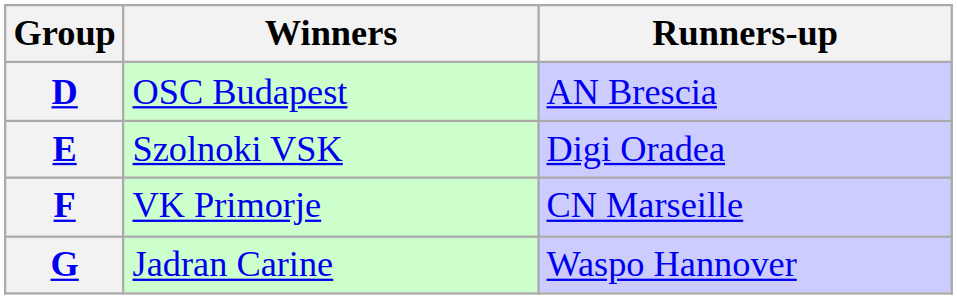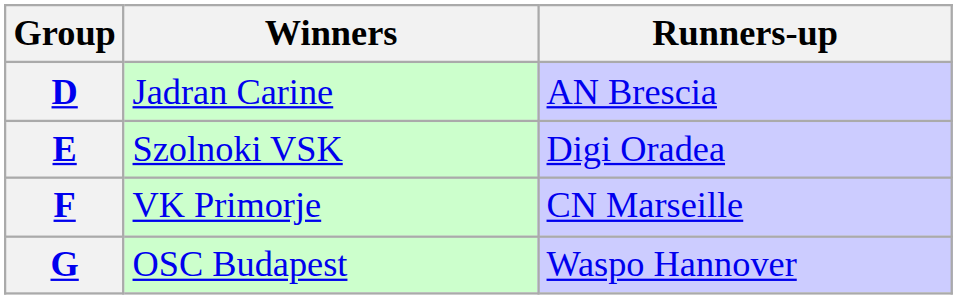D | Winners: OSC Budapest -> Jadran Carine
G | Winners: Jadran Carine -> OSC Budapest
